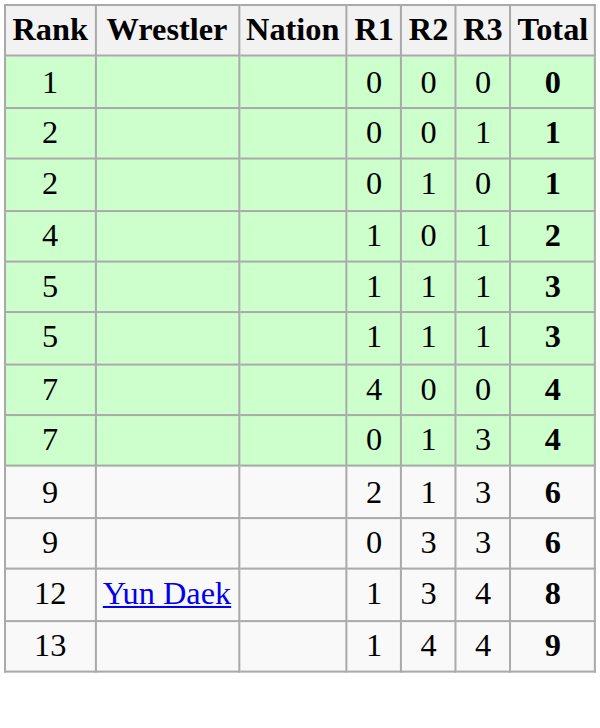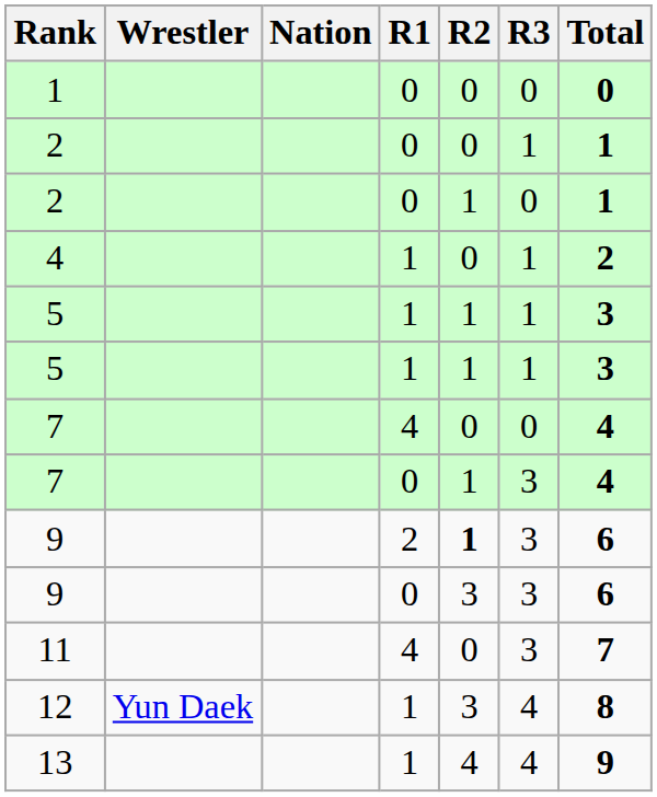9 / 2 | R2: normal -> bold
+ row: 11 | 4 | 0 | 3 | 7
